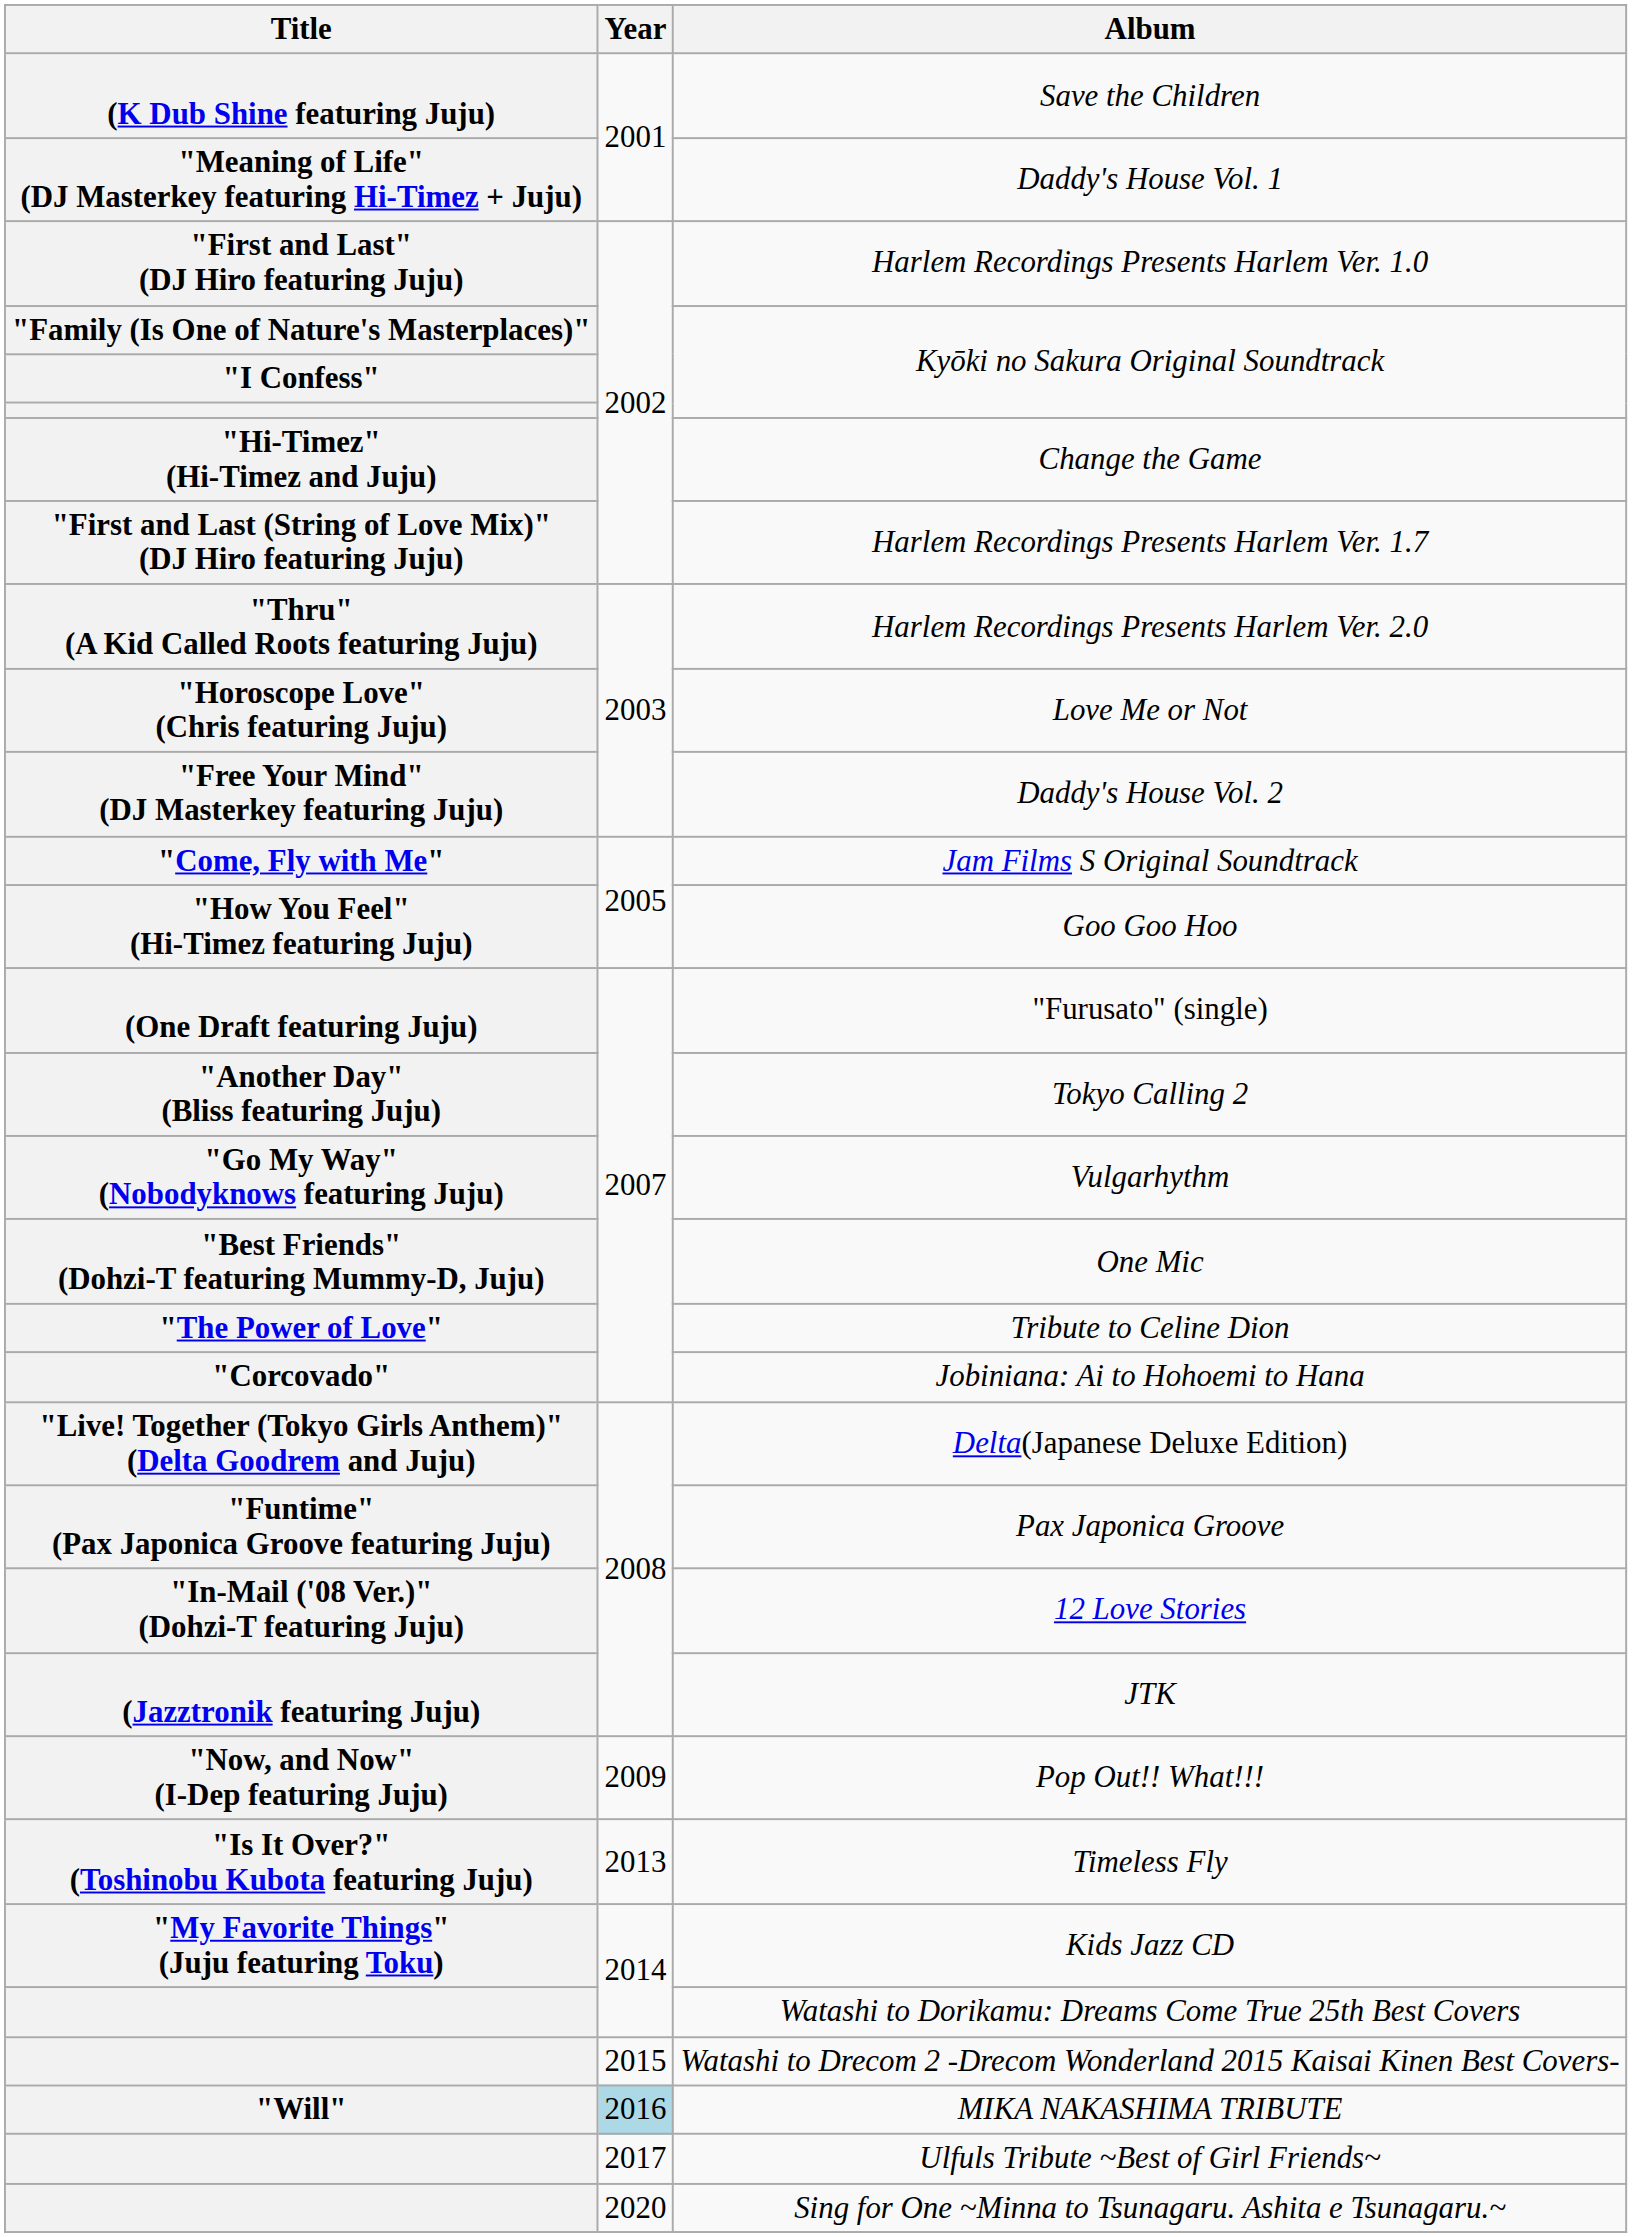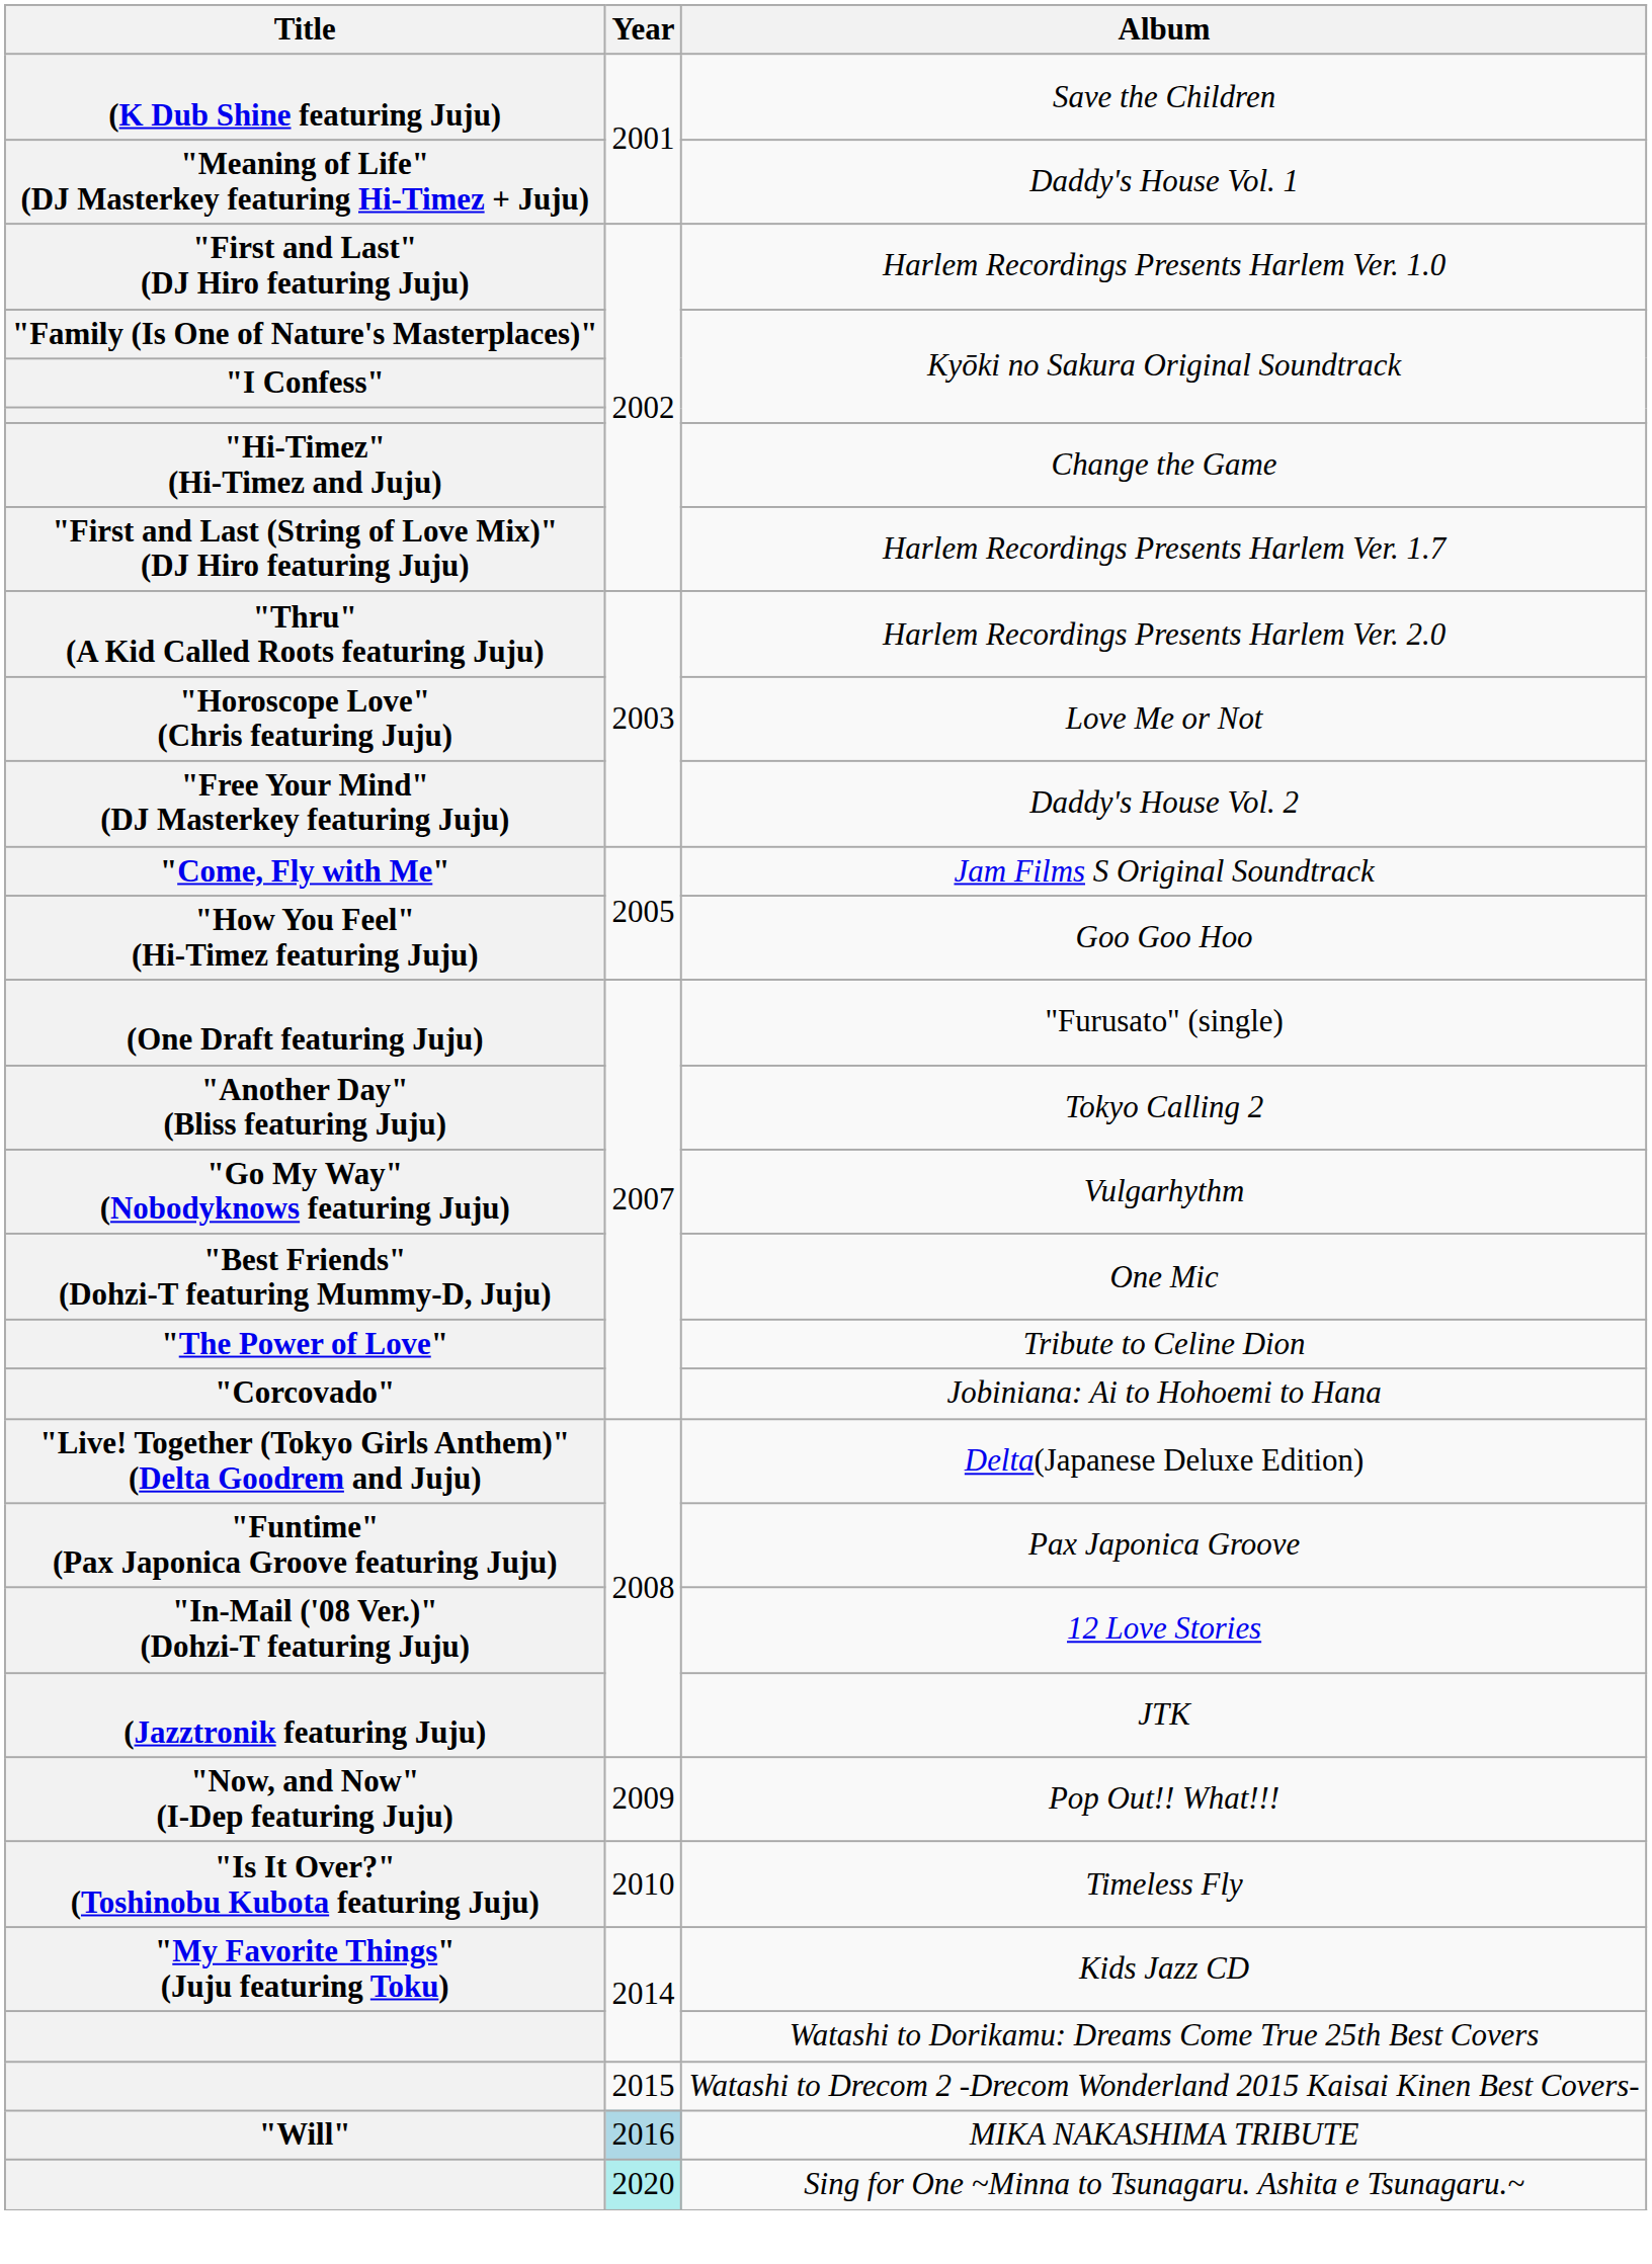Timeless Fly | Year: 2013 -> 2010
- row: 2017 | Ulfuls Tribute ~Best of Girl Friends~
Sing for One ~Minna to Tsunagaru. Ashita e Tsunagaru.~ | Year: no background -> paleturquoise background
